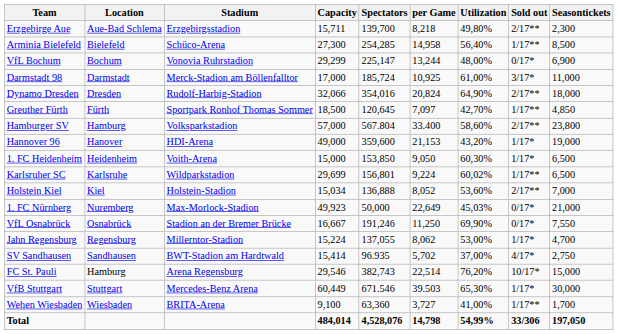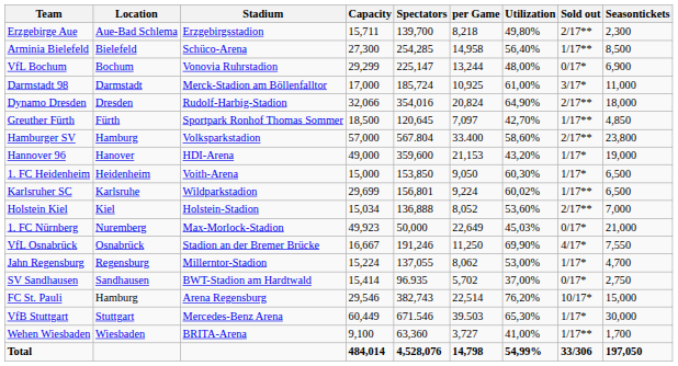VfL Osnabrück | Sold out: 0/17* -> 4/17*
SV Sandhausen | Sold out: 4/17* -> 0/17*
